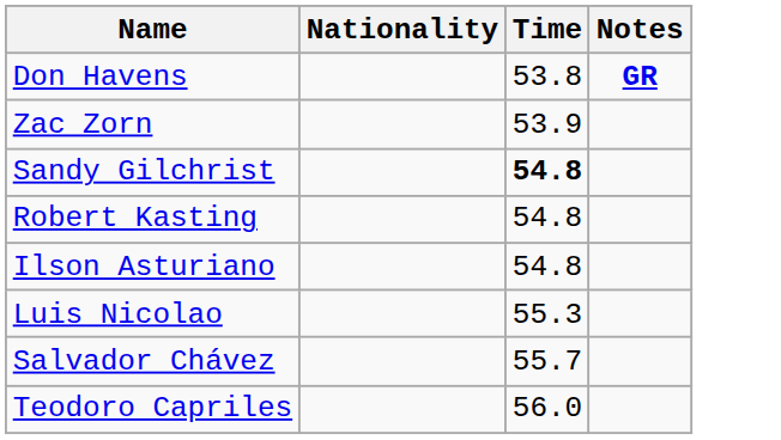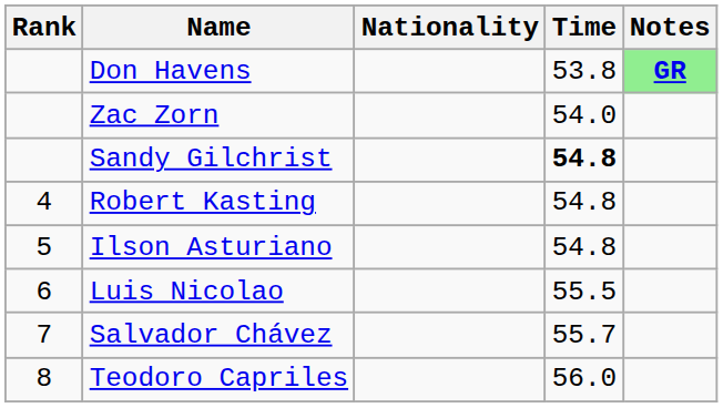+ column: Rank | 4 | 5 | 6 | 7 | 8
Don Havens | Notes: no background -> lightgreen background
Zac Zorn | Time: 53.9 -> 54.0
Luis Nicolao | Time: 55.3 -> 55.5
